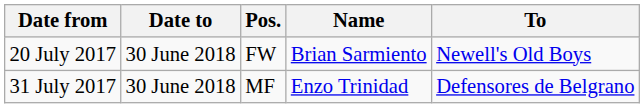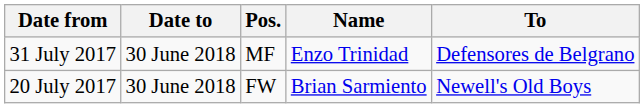rows swapped: 20 July 2017 <-> 31 July 2017
